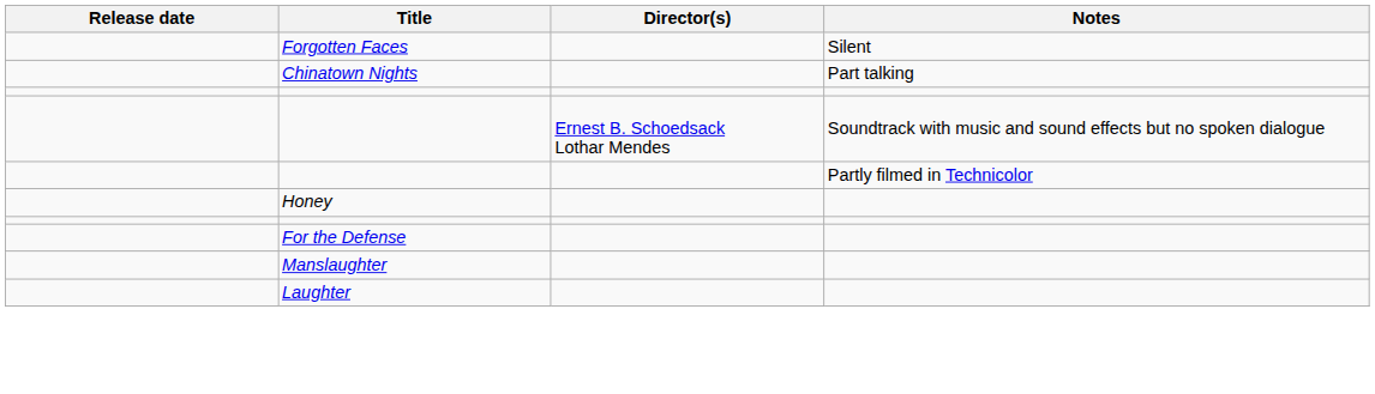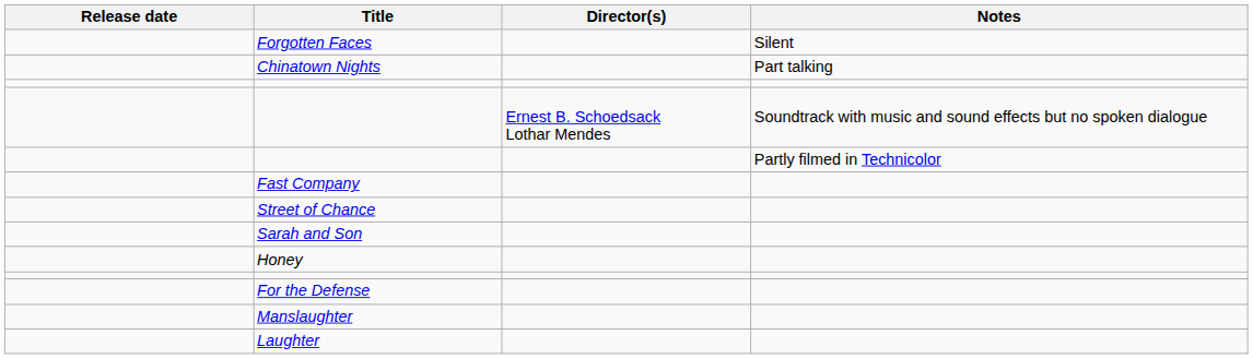+ row: Fast Company
+ row: Street of Chance
+ row: Sarah and Son
